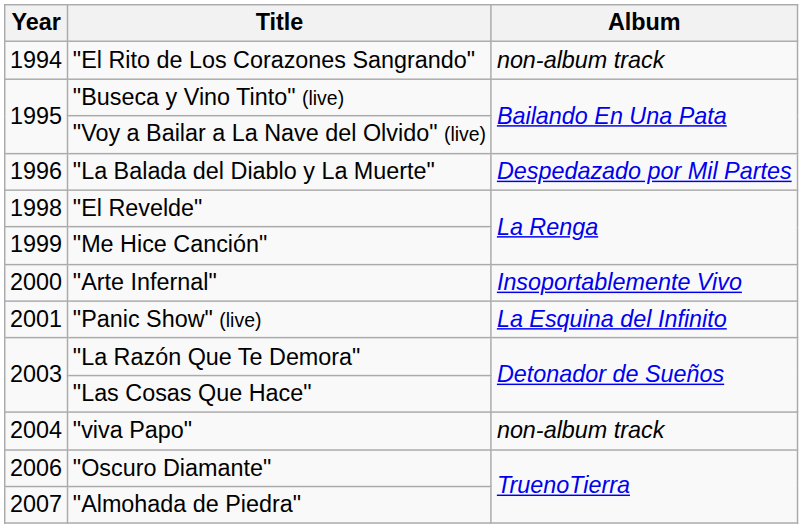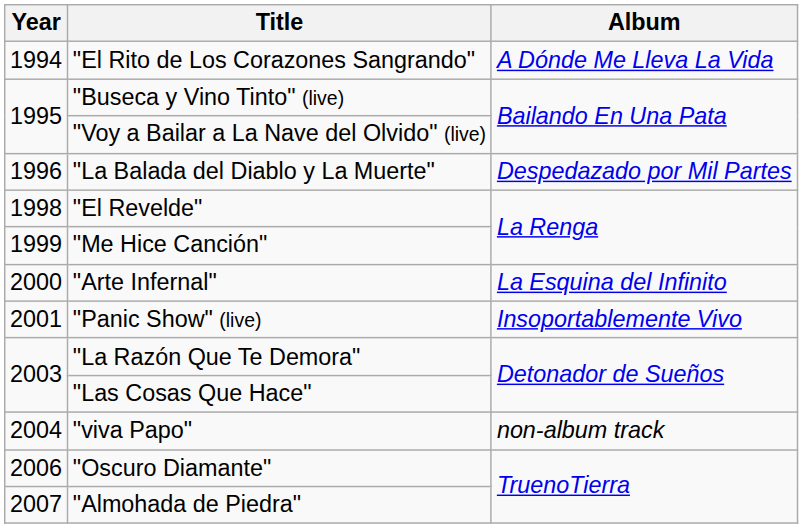"El Rito de Los Corazones Sangrando" | Album: non-album track -> A Dónde Me Lleva La Vida
"Arte Infernal" | Album: Insoportablemente Vivo -> La Esquina del Infinito
"Panic Show" (live) | Album: La Esquina del Infinito -> Insoportablemente Vivo
